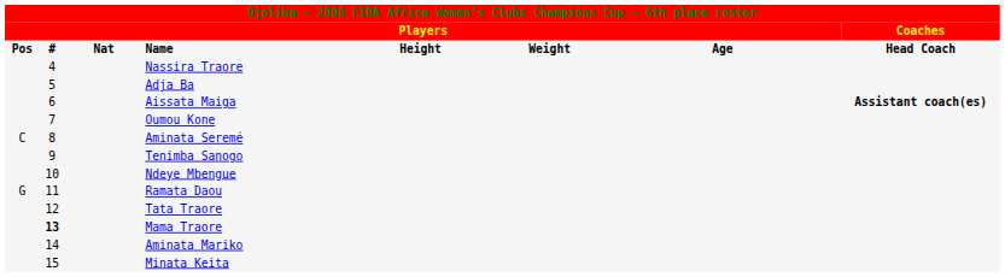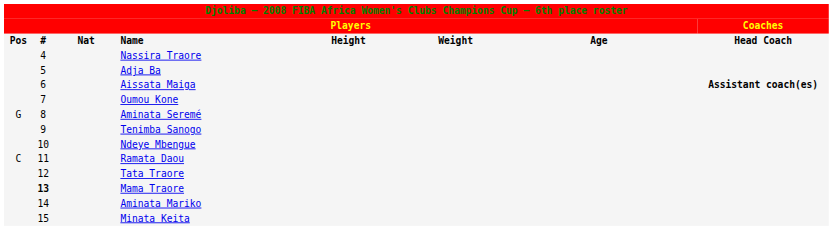Aminata Seremé | column 1: C -> G
Ramata Daou | column 1: G -> C
